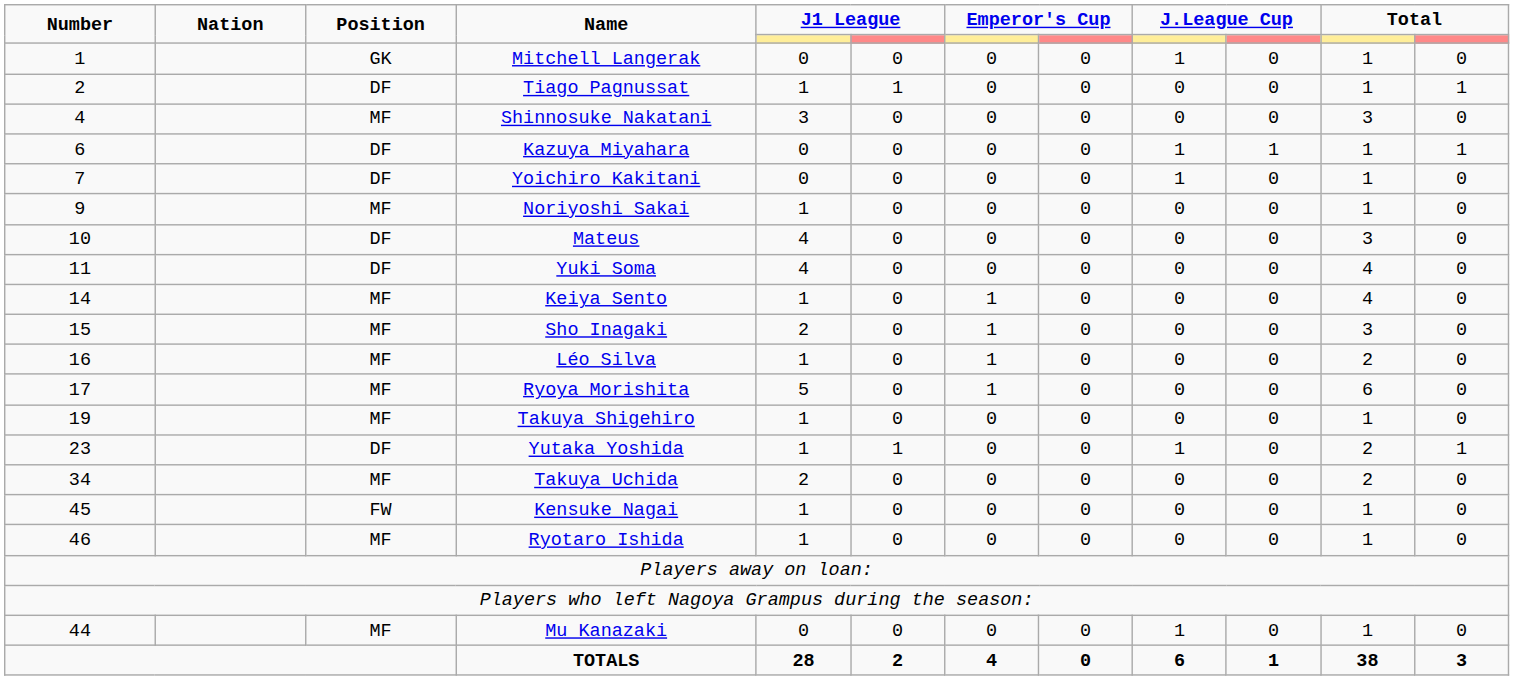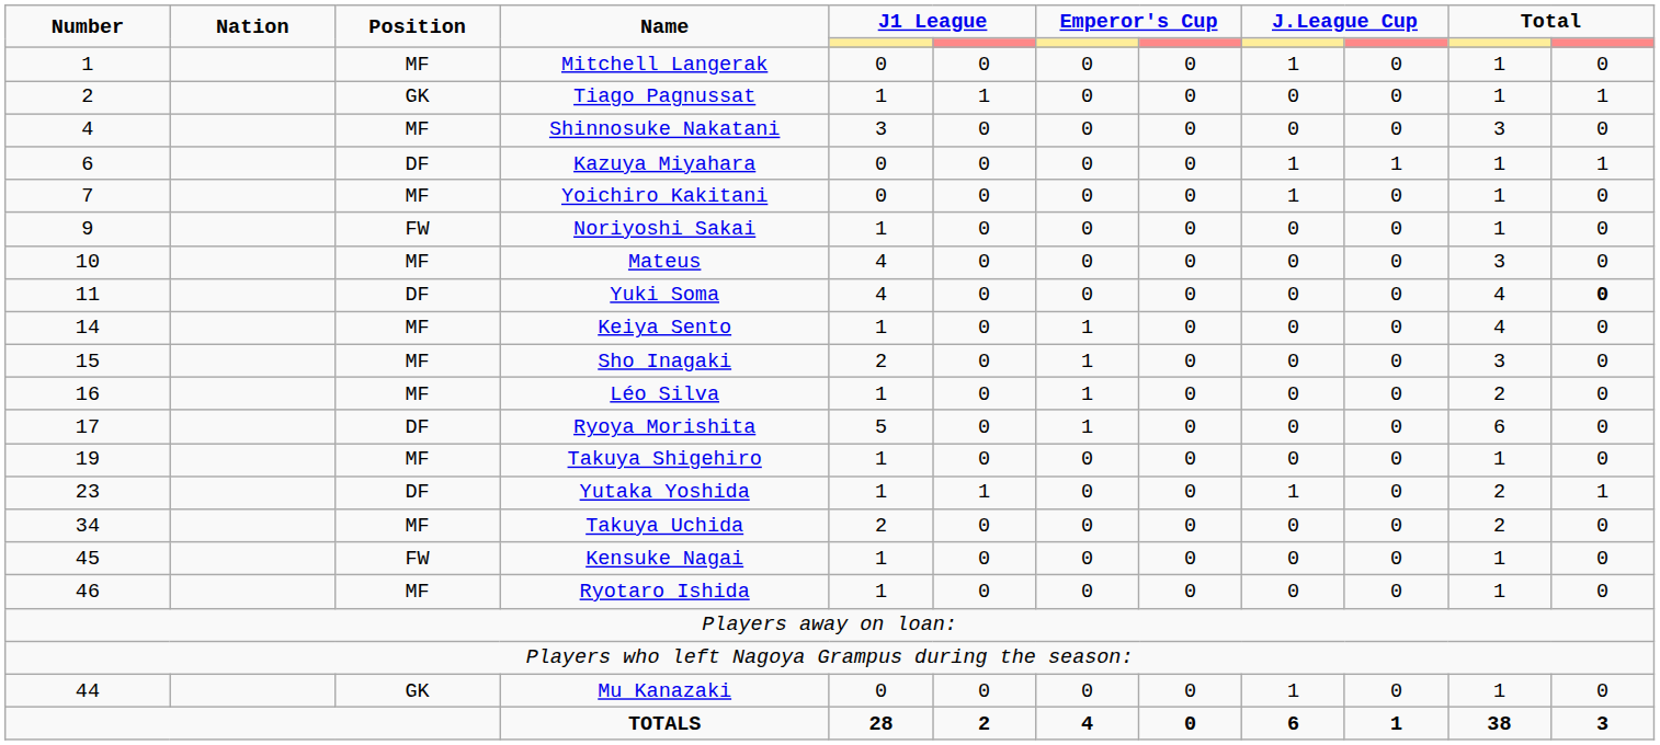Mitchell Langerak | Position: GK -> MF
Tiago Pagnussat | Position: DF -> GK
Yoichiro Kakitani | Position: DF -> MF
Noriyoshi Sakai | Position: MF -> FW
Mateus | Position: DF -> MF
Yuki Soma | column 12: normal -> bold
Ryoya Morishita | Position: MF -> DF
Mu Kanazaki | Position: MF -> GK
